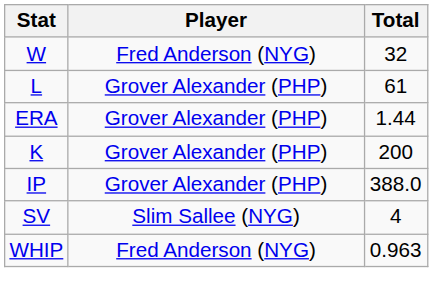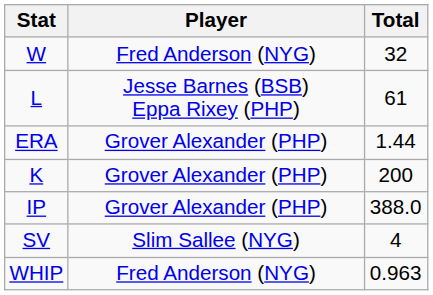L | Player: Grover Alexander (PHP) -> Jesse Barnes (BSB) Eppa Rixey (PHP)
